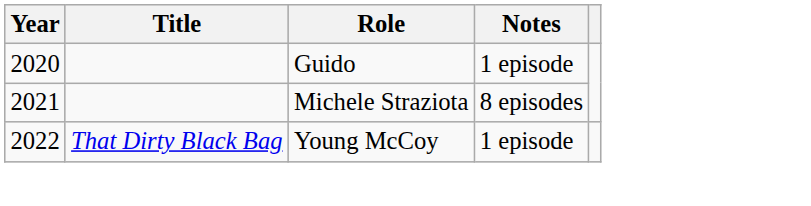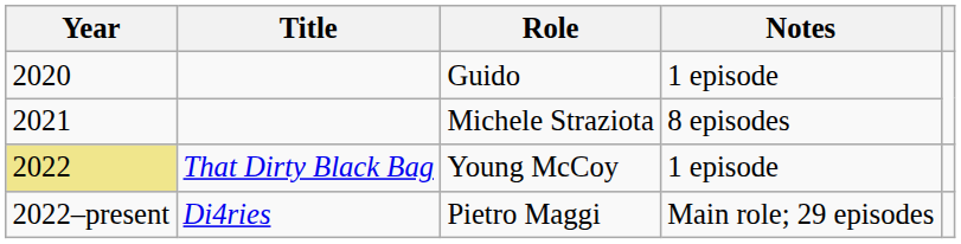Young McCoy | Year: no background -> khaki background
+ row: 2022–present | Di4ries | Pietro Maggi | Main role; 29 episodes
